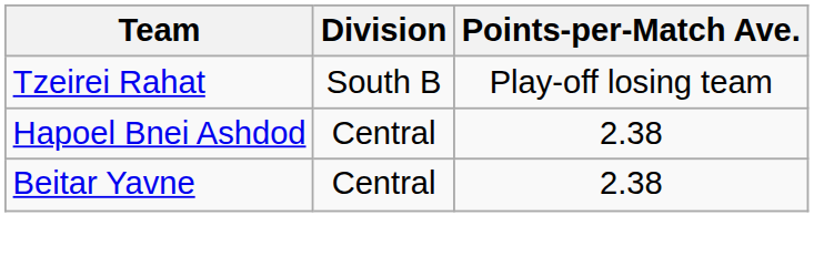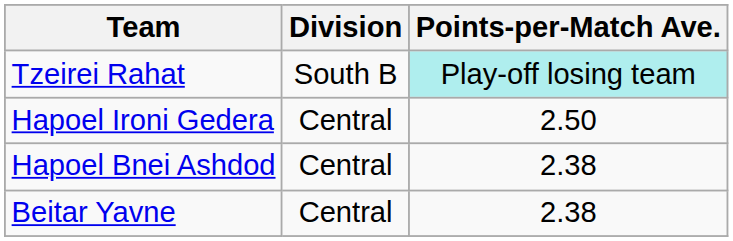Tzeirei Rahat | Points-per-Match Ave.: no background -> paleturquoise background
+ row: Hapoel Ironi Gedera | Central | 2.50
